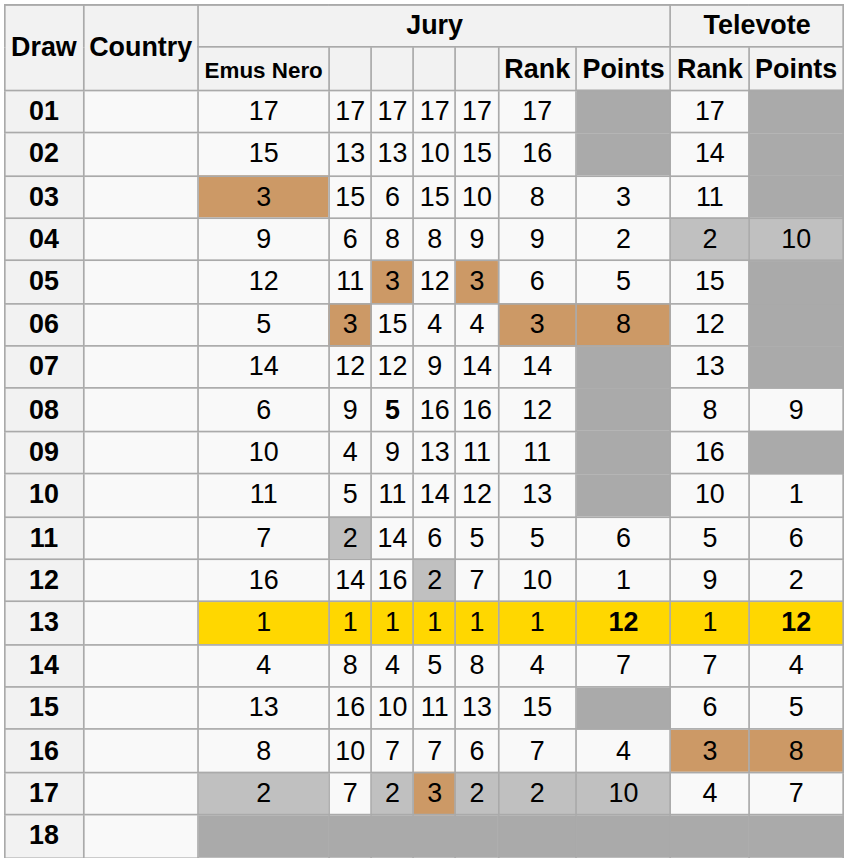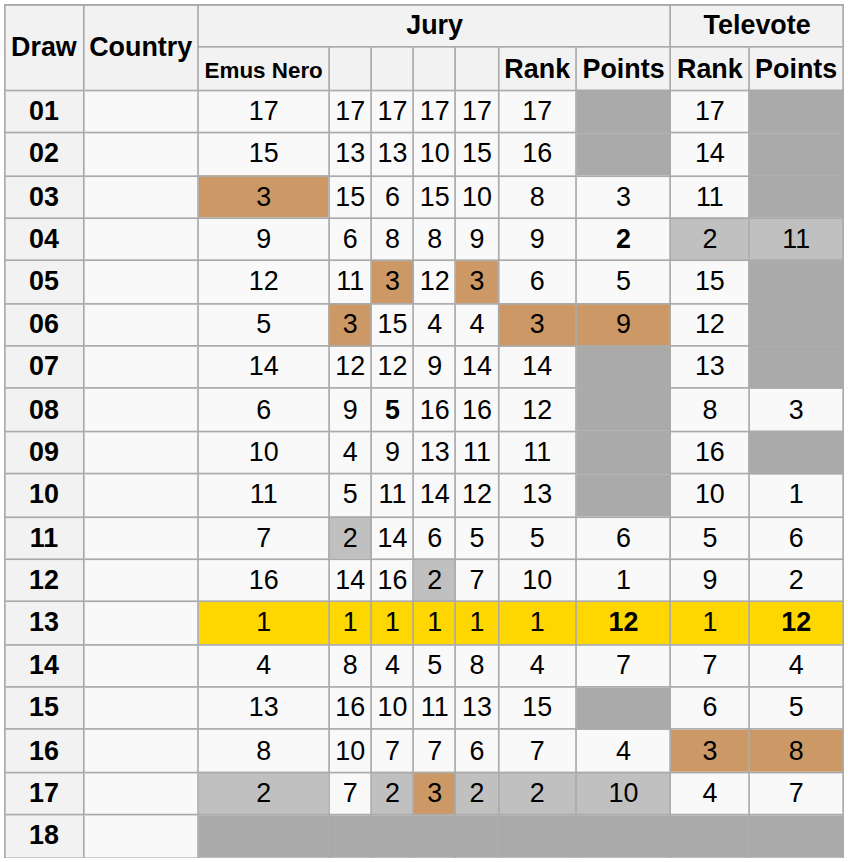04 | Jury / Points: normal -> bold
04 | Televote / Points: 10 -> 11
06 | Jury / Points: 8 -> 9
08 | Televote / Points: 9 -> 3
